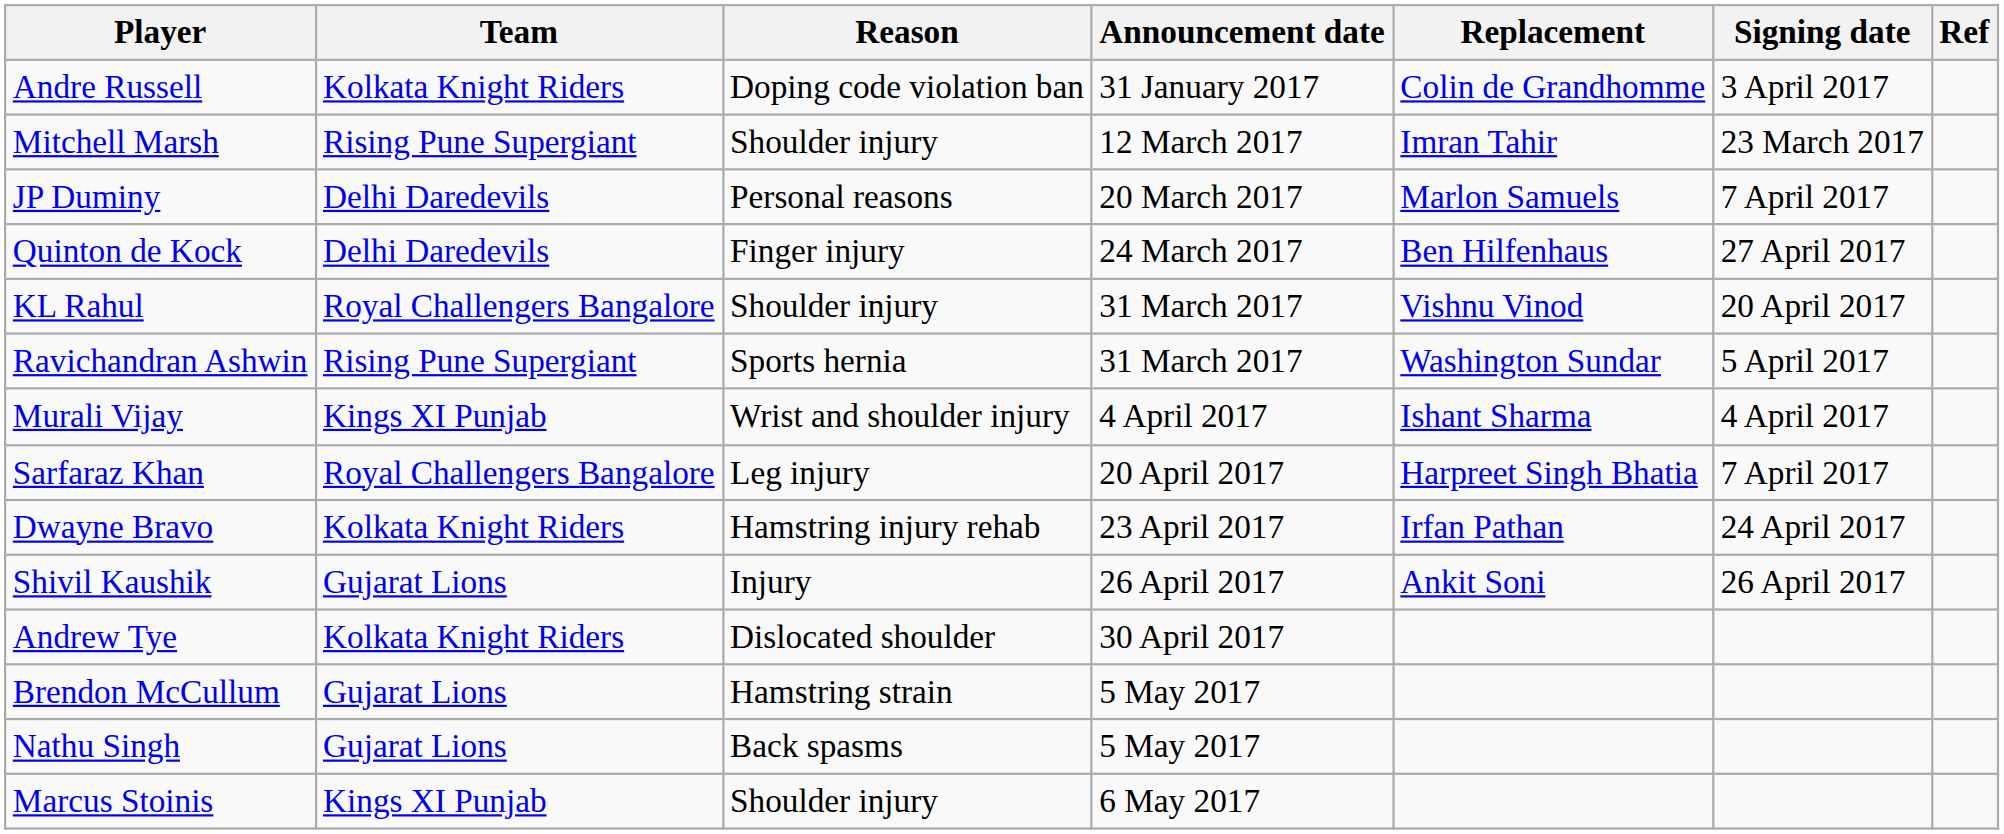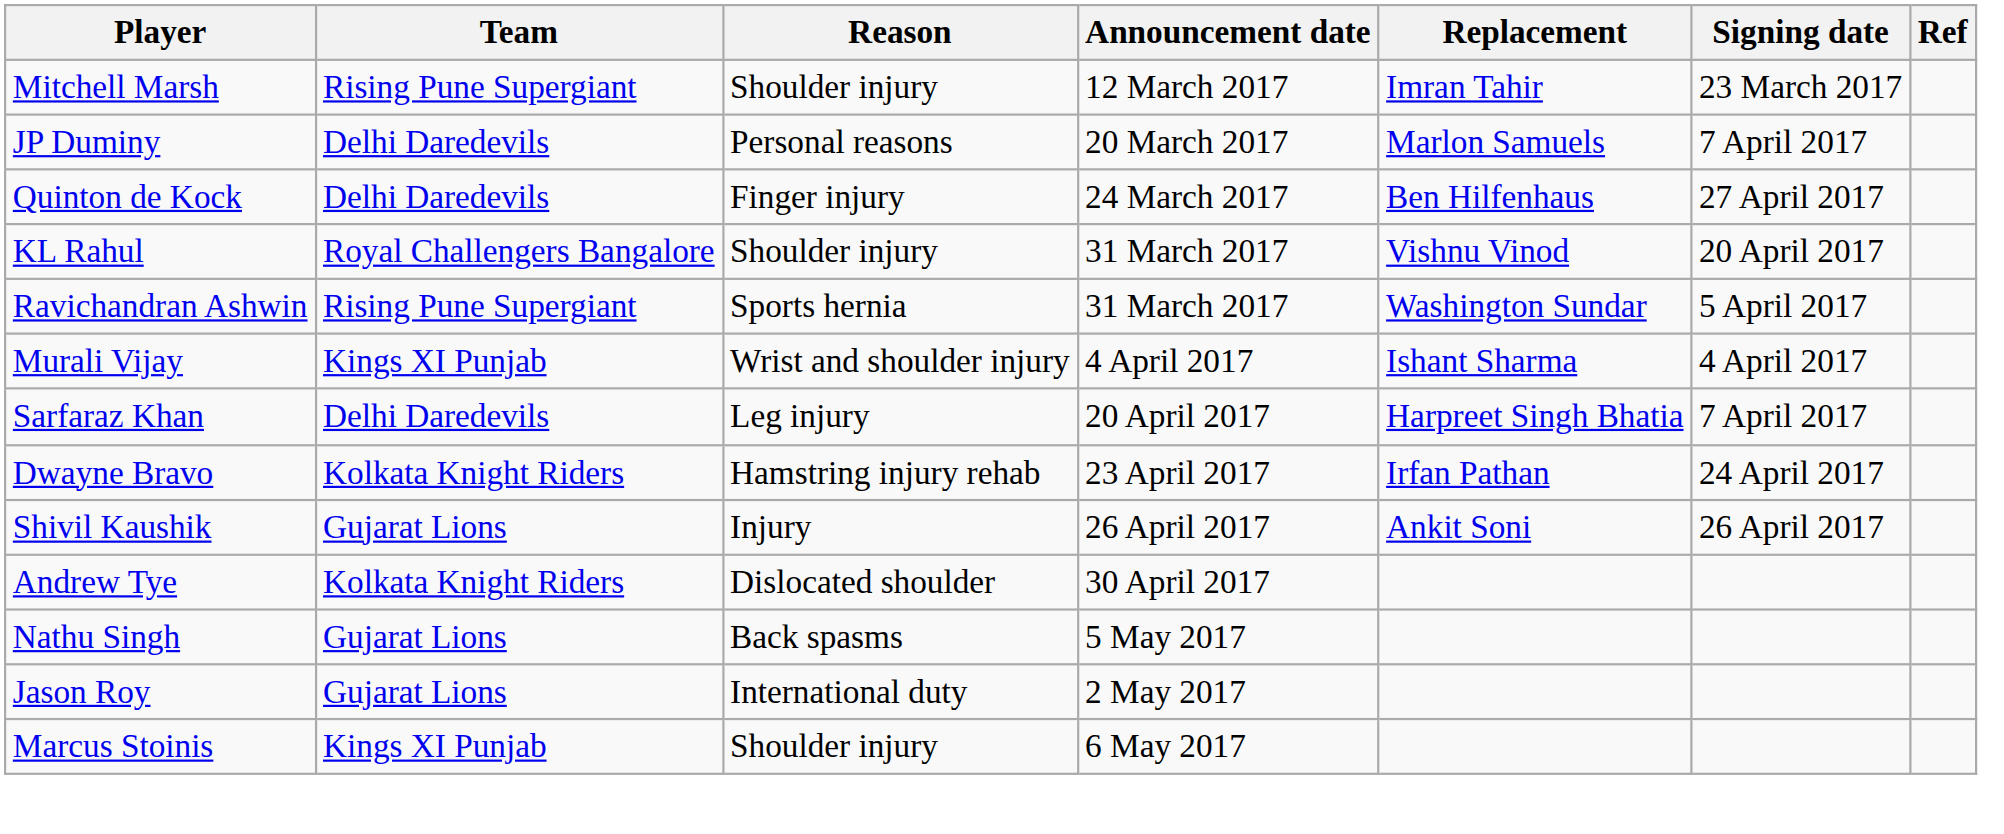- row: Andre Russell | Kolkata Knight Riders | Doping code violation ban | 31 January 2017 | Colin de Grandhomme | 3 April 2017
Sarfaraz Khan | Team: Royal Challengers Bangalore -> Delhi Daredevils
- row: Brendon McCullum | Gujarat Lions | Hamstring strain | 5 May 2017
+ row: Jason Roy | Gujarat Lions | International duty | 2 May 2017
